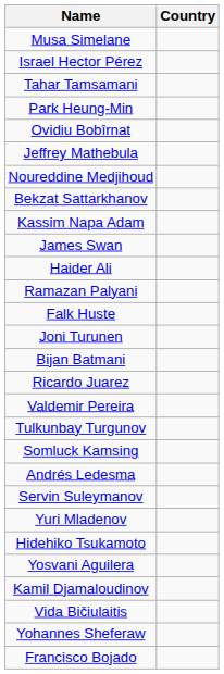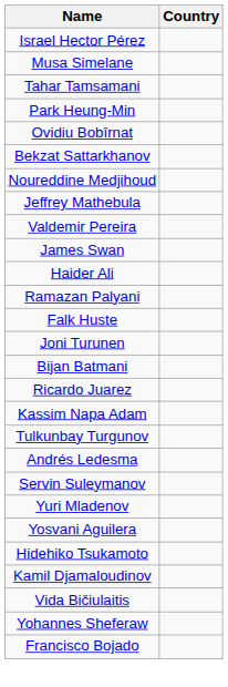rows swapped: Musa Simelane <-> Israel Hector Pérez
rows swapped: Bekzat Sattarkhanov <-> Jeffrey Mathebula
rows swapped: Valdemir Pereira <-> Kassim Napa Adam
- row: Somluck Kamsing
rows swapped: Hidehiko Tsukamoto <-> Yosvani Aguilera
